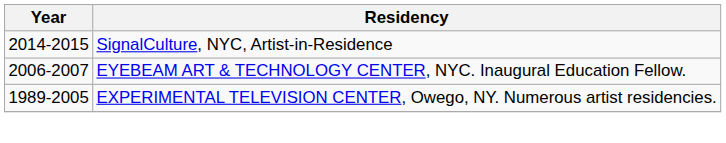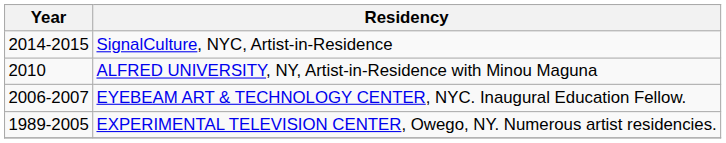+ row: 2010 | ALFRED UNIVERSITY, NY, Artist-in-Residence with Minou Maguna
